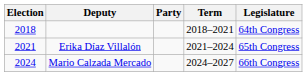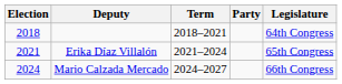columns swapped: Party <-> Term
